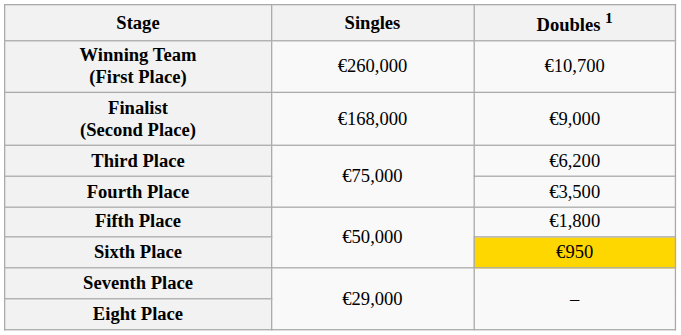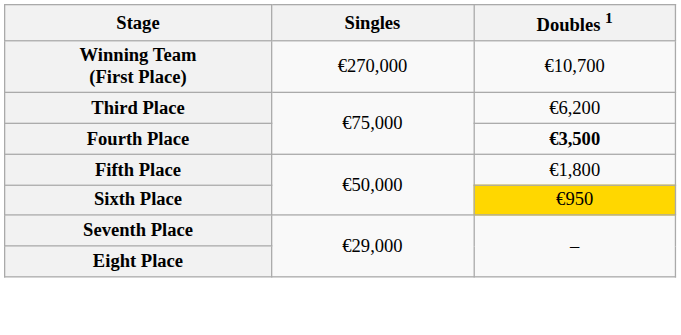Winning Team (First Place) | Singles: €260,000 -> €270,000
- row: Finalist (Second Place) | €168,000 | €9,000
Fourth Place | Doubles 1: normal -> bold
